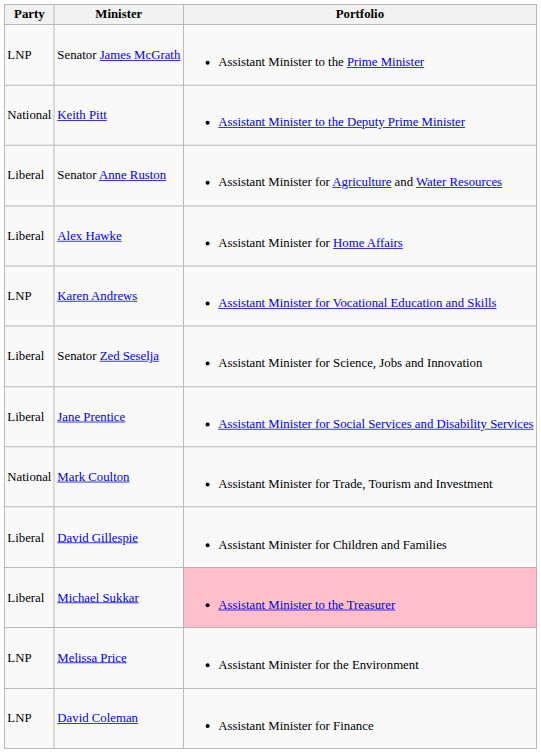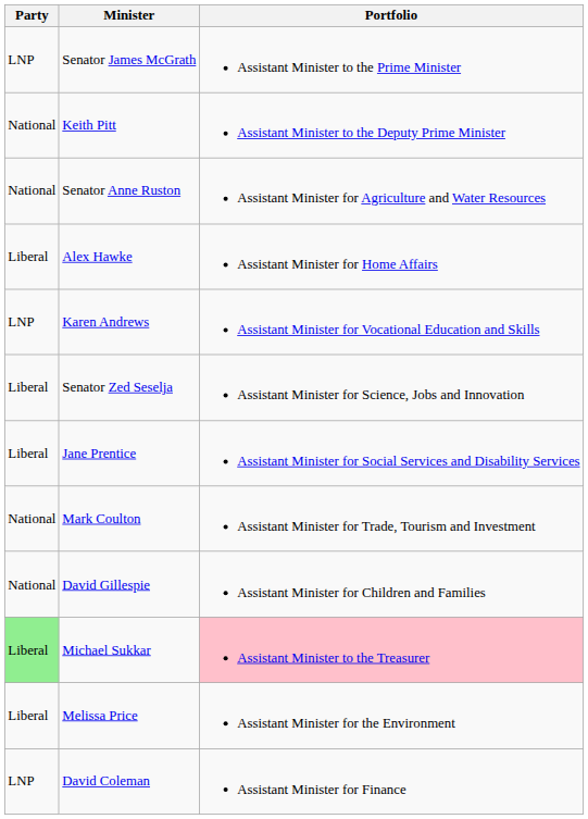Senator Anne Ruston | Party: Liberal -> National
David Gillespie | Party: Liberal -> National
Michael Sukkar | Party: no background -> lightgreen background
Melissa Price | Party: LNP -> Liberal
